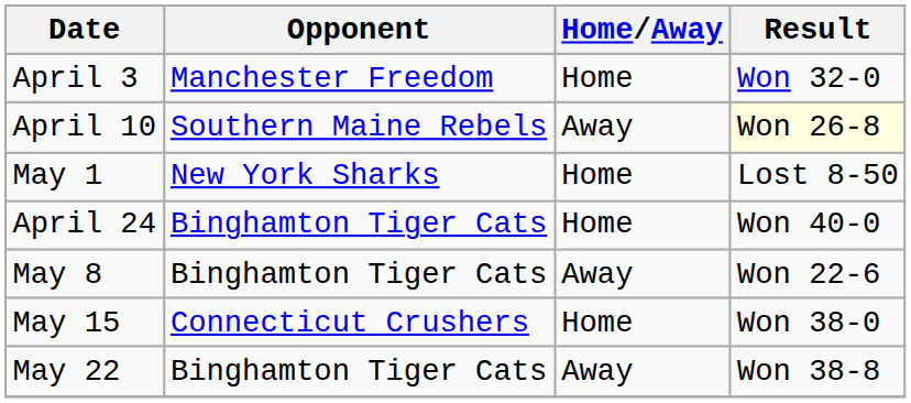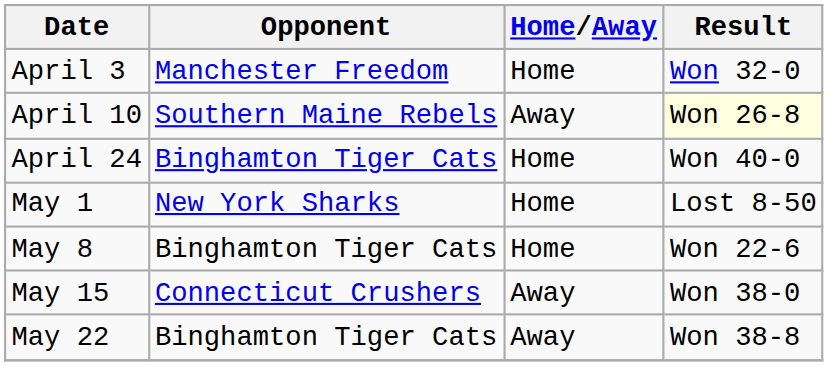rows swapped: April 24 <-> May 1
May 8 | Home/Away: Away -> Home
May 15 | Home/Away: Home -> Away
